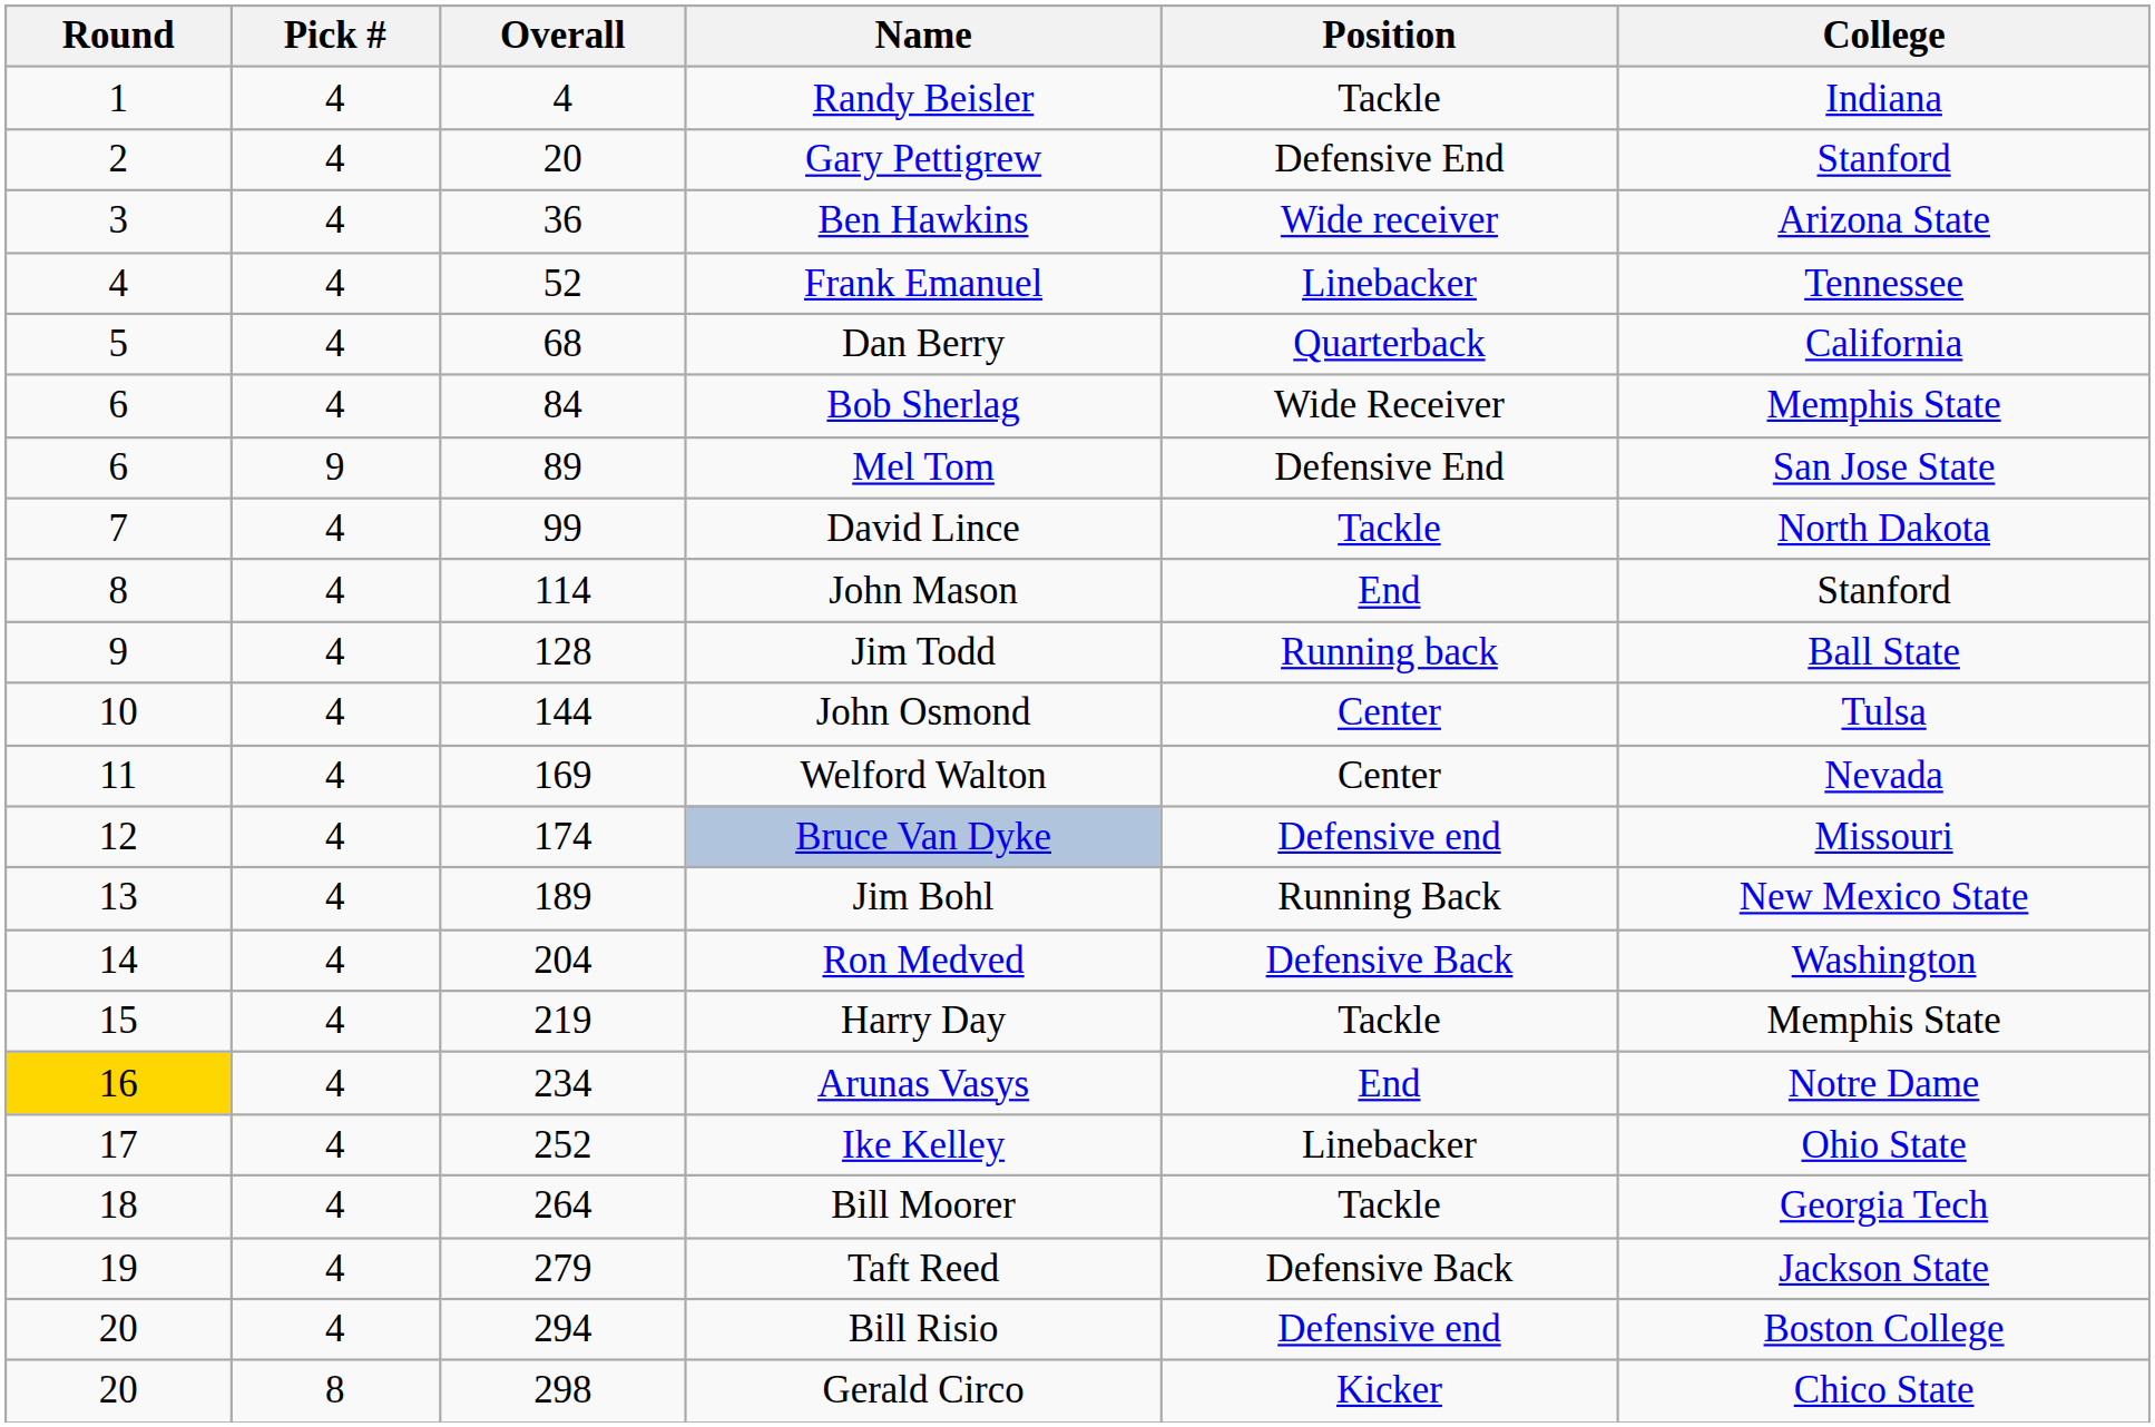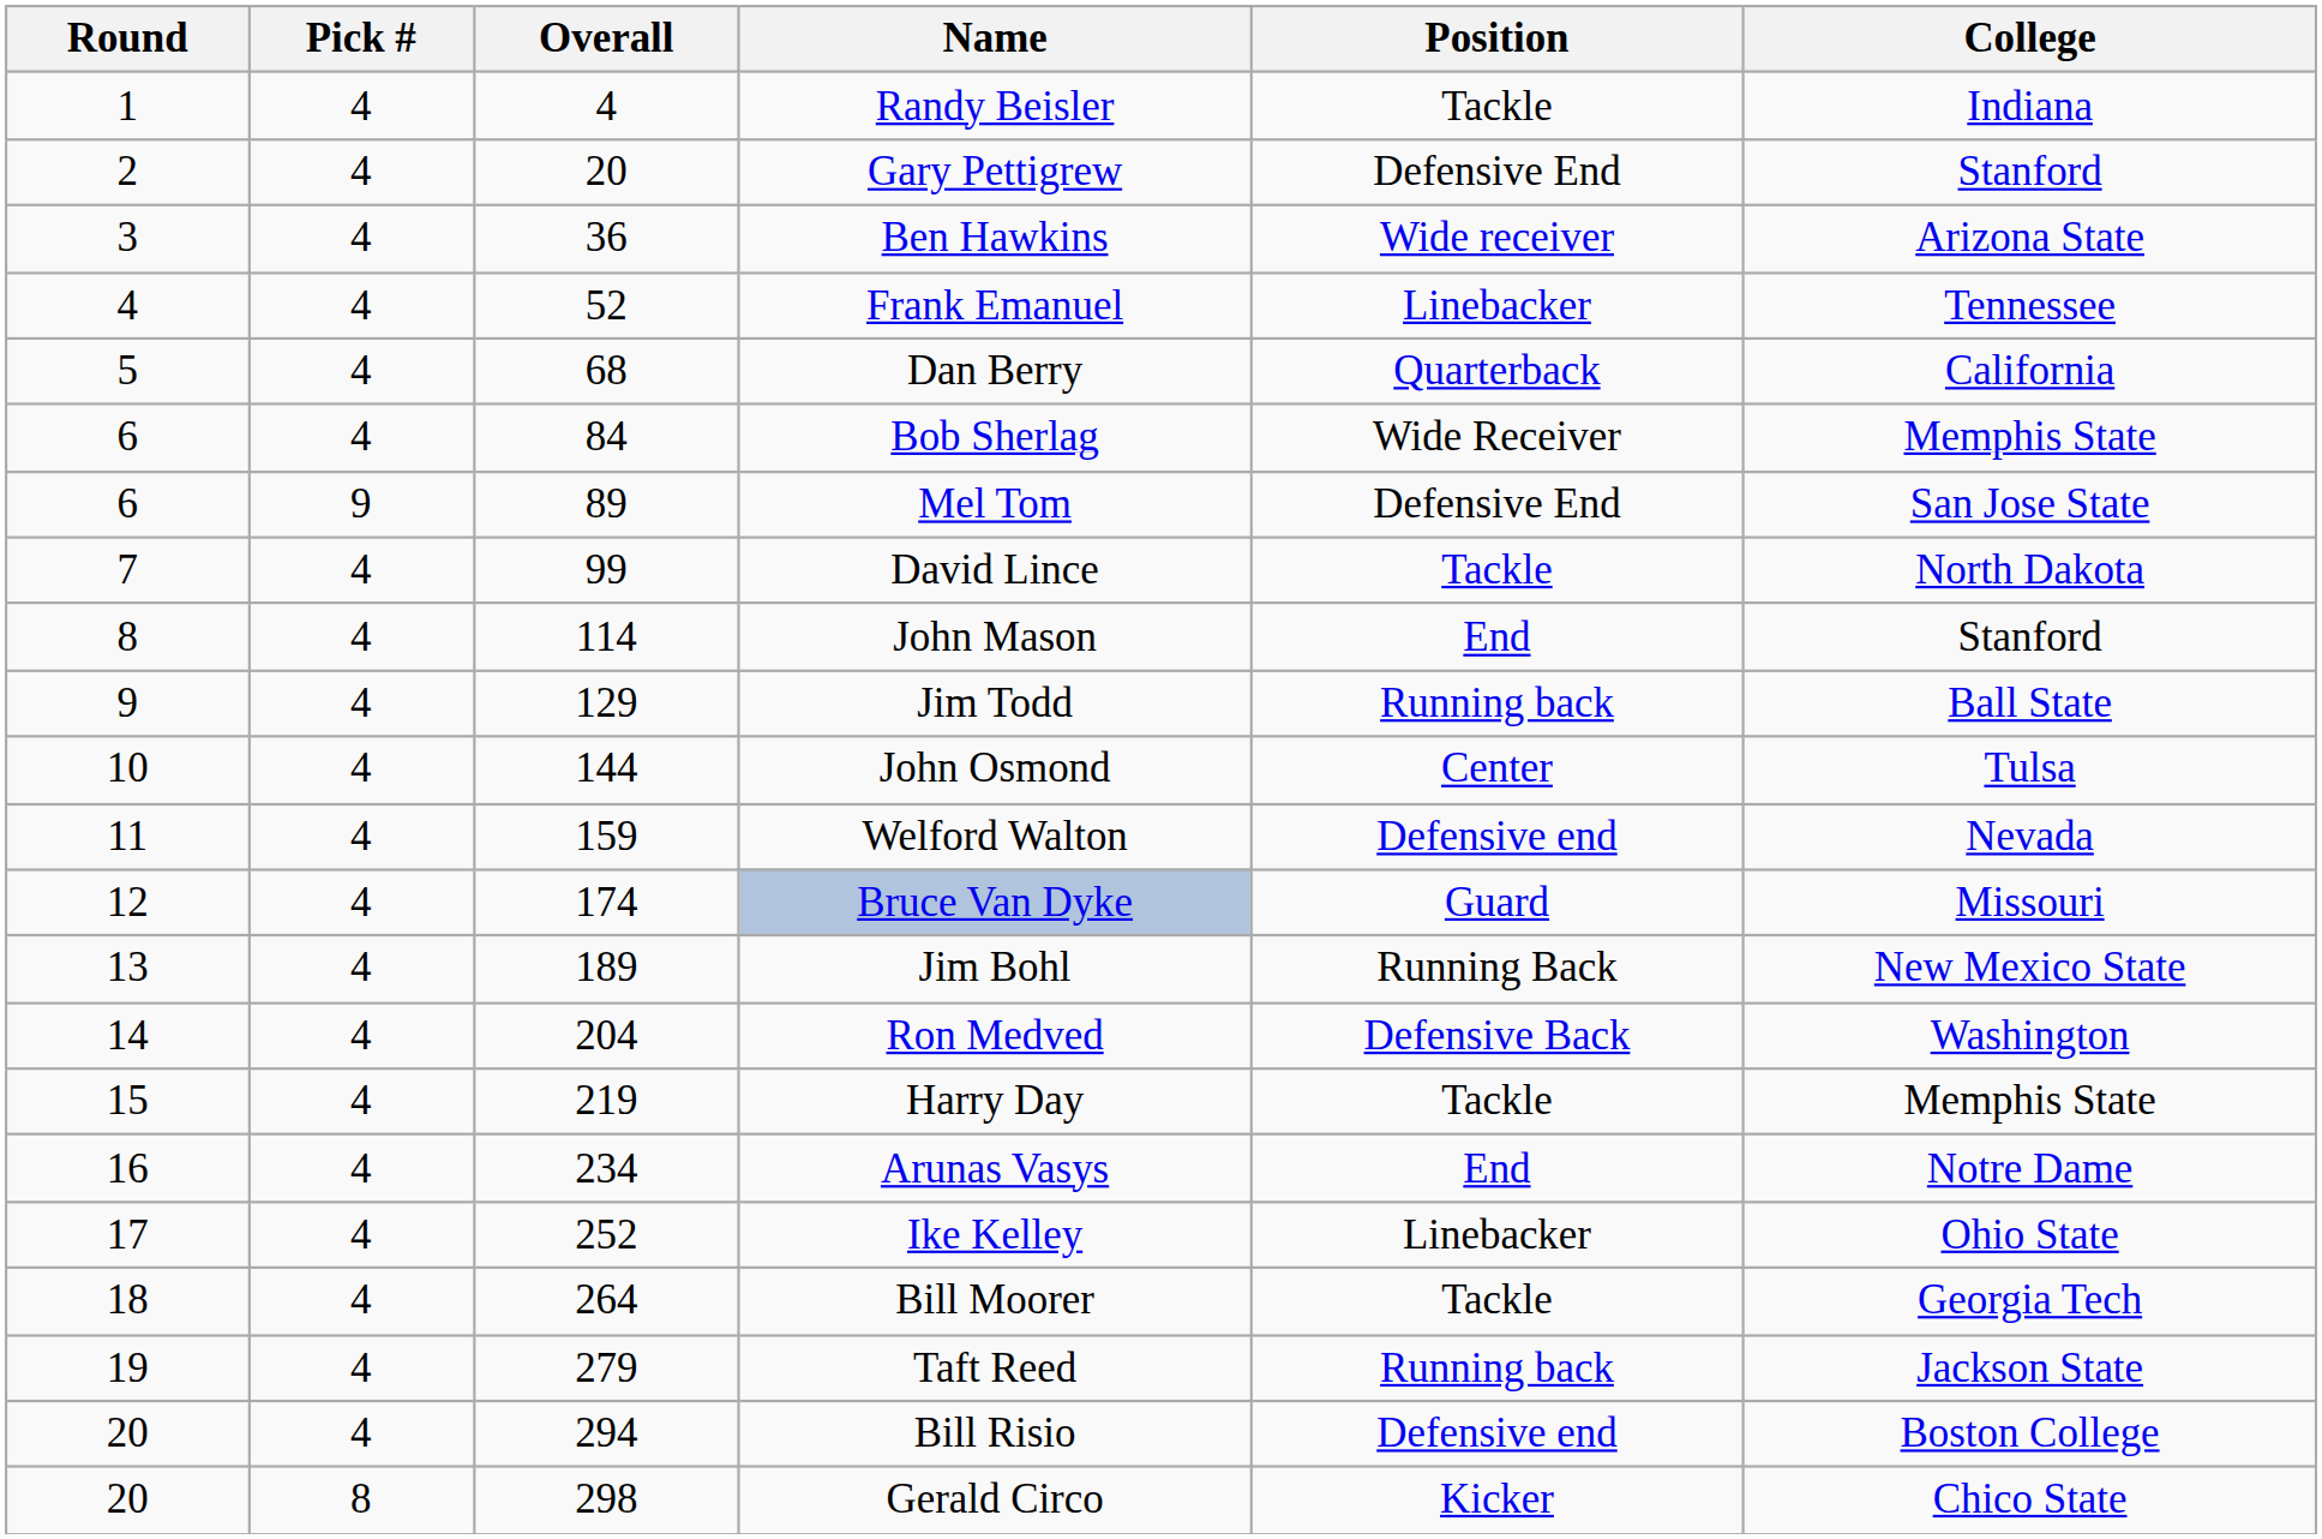Jim Todd | Overall: 128 -> 129
Welford Walton | Overall: 169 -> 159
Welford Walton | Position: Center -> Defensive end
Bruce Van Dyke | Position: Defensive end -> Guard
Arunas Vasys | Round: gold background -> no background
Taft Reed | Position: Defensive Back -> Running back
